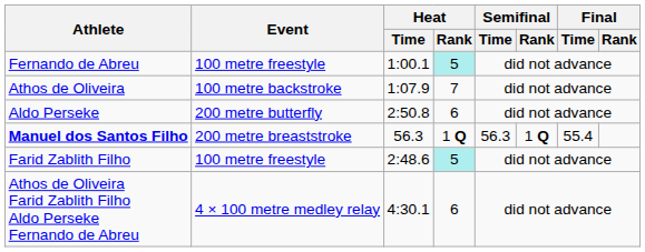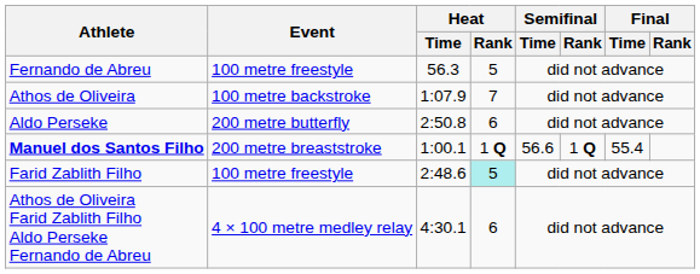Fernando de Abreu | Heat / Time: 1:00.1 -> 56.3
Fernando de Abreu | Heat / Rank: paleturquoise background -> no background
Manuel dos Santos Filho | Heat / Time: 56.3 -> 1:00.1
Manuel dos Santos Filho | Semifinal / Time: 56.3 -> 56.6
